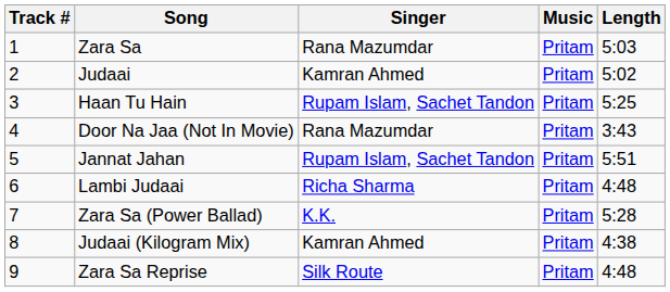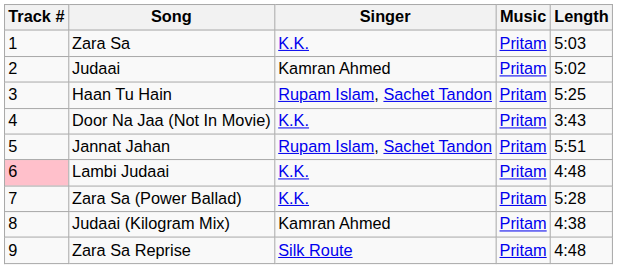Zara Sa | Singer: Rana Mazumdar -> K.K.
Door Na Jaa (Not In Movie) | Singer: Rana Mazumdar -> K.K.
Lambi Judaai | Track #: no background -> pink background
Lambi Judaai | Singer: Richa Sharma -> K.K.
